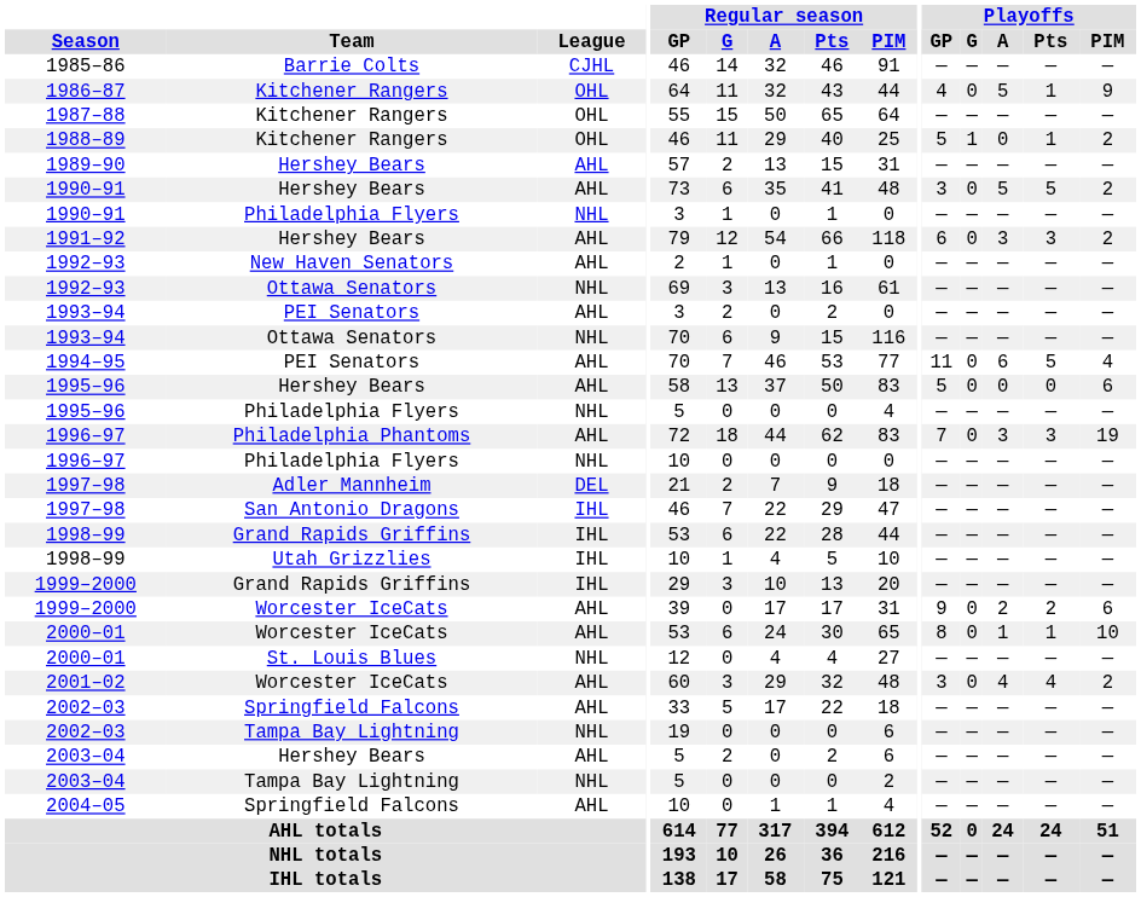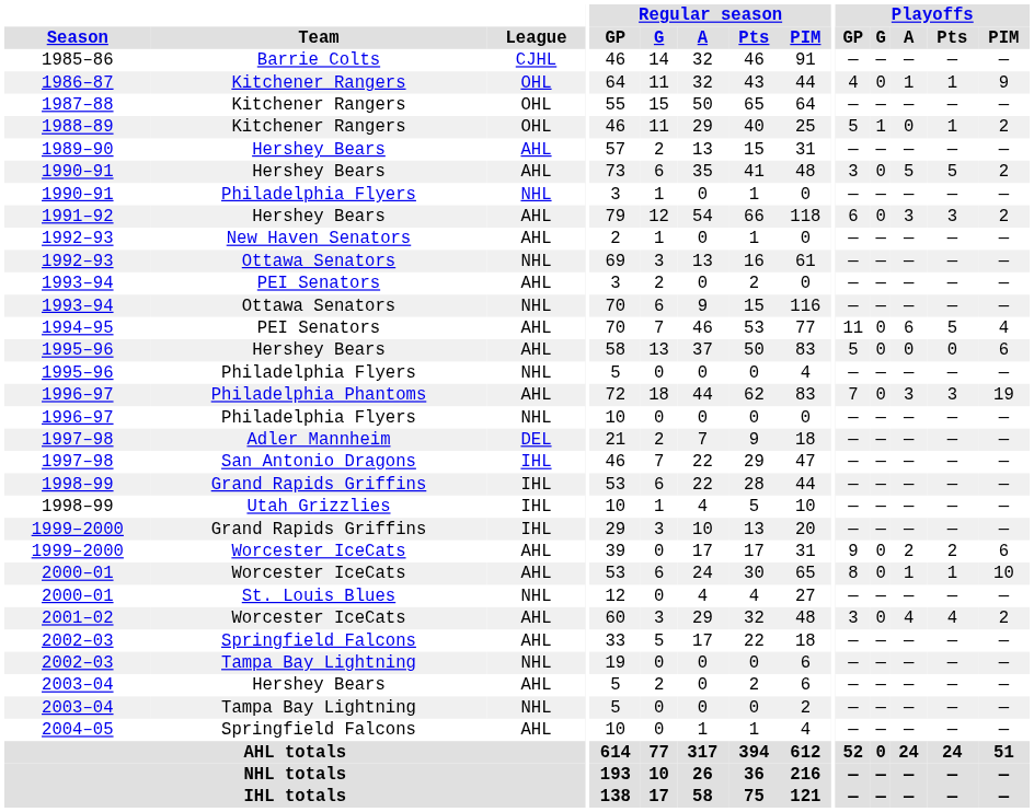1986–87 | Playoffs / A: 5 -> 1
